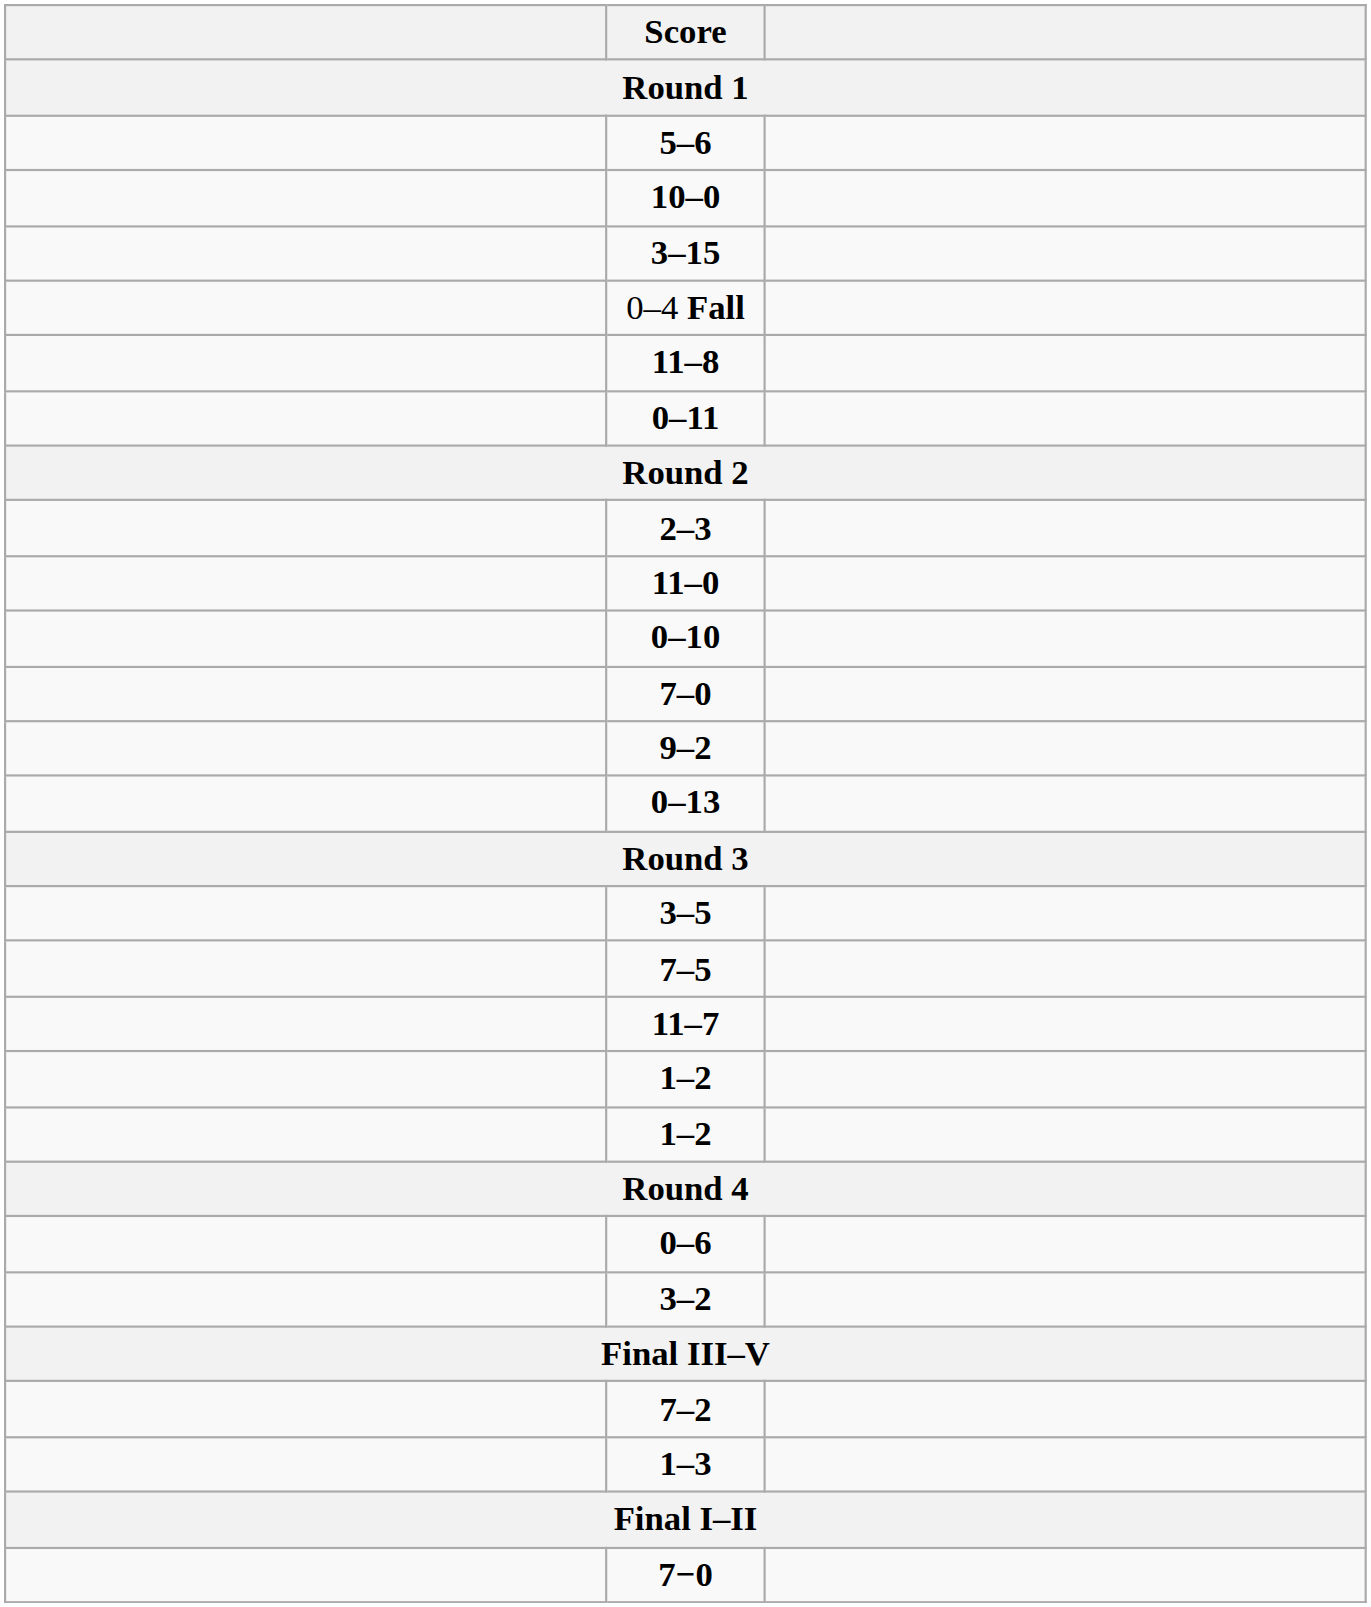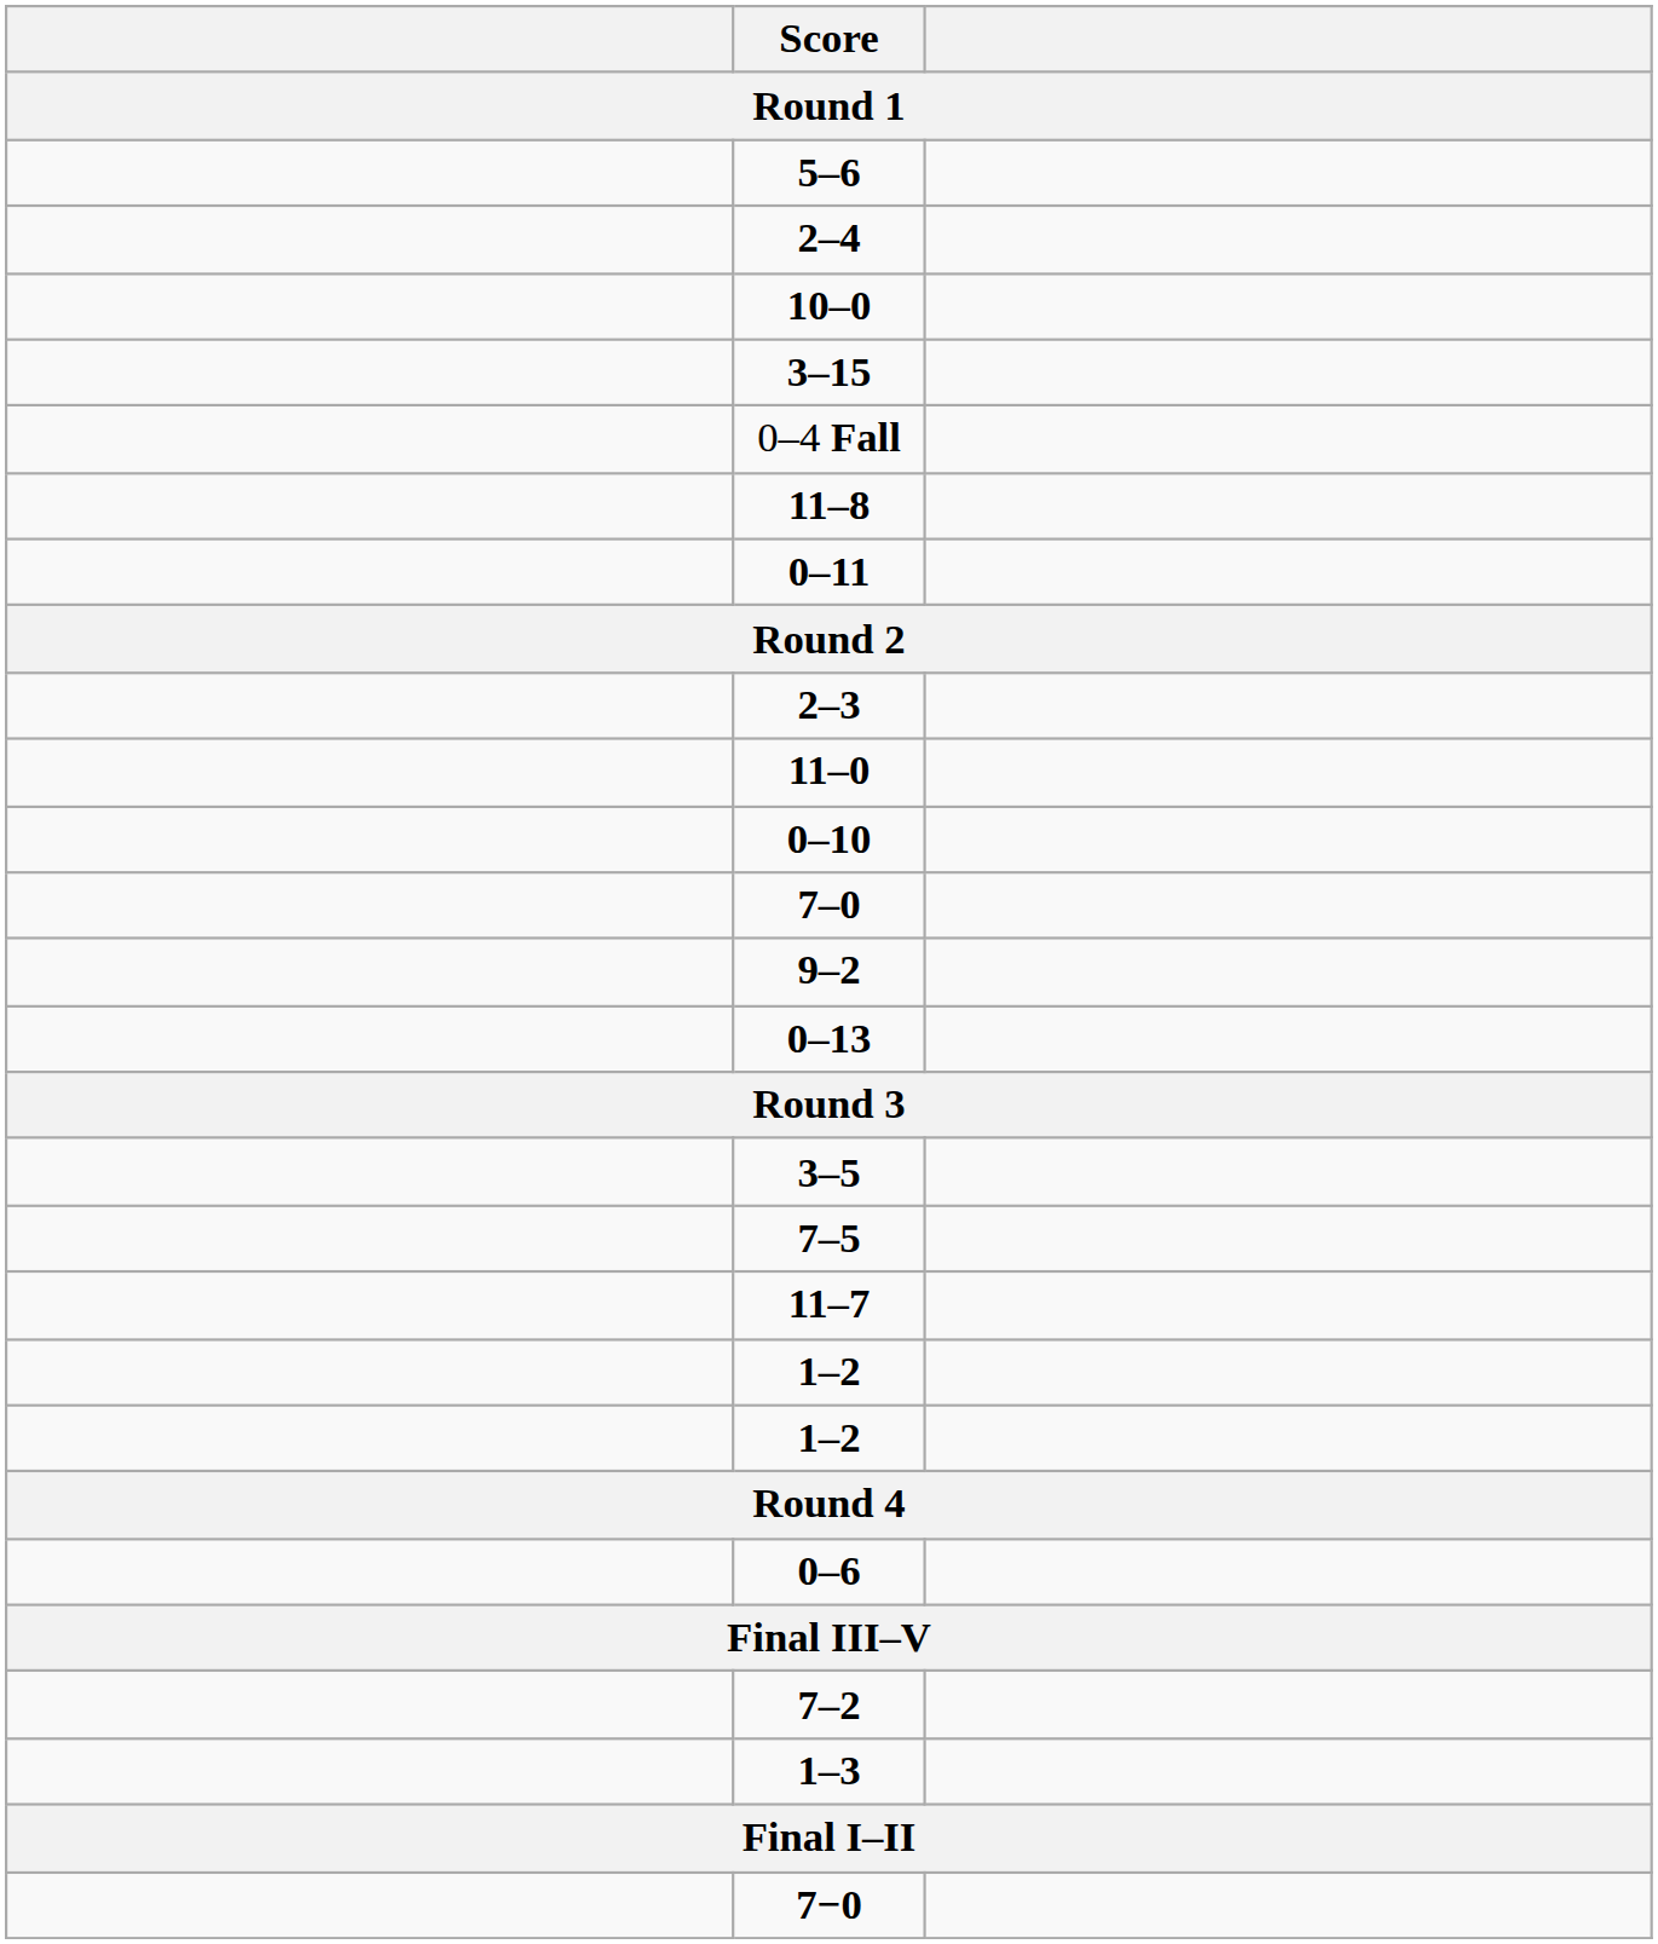+ row: 2–4
- row: 3–2
